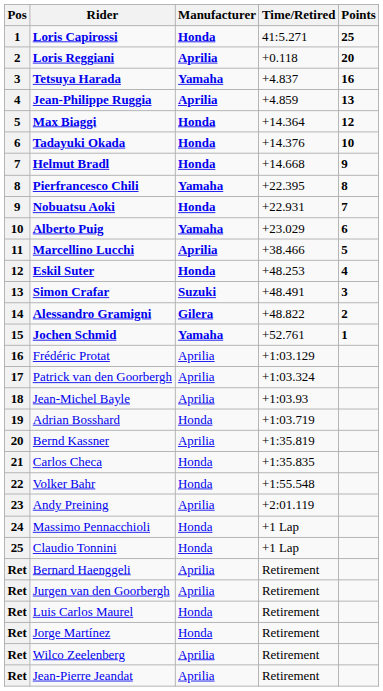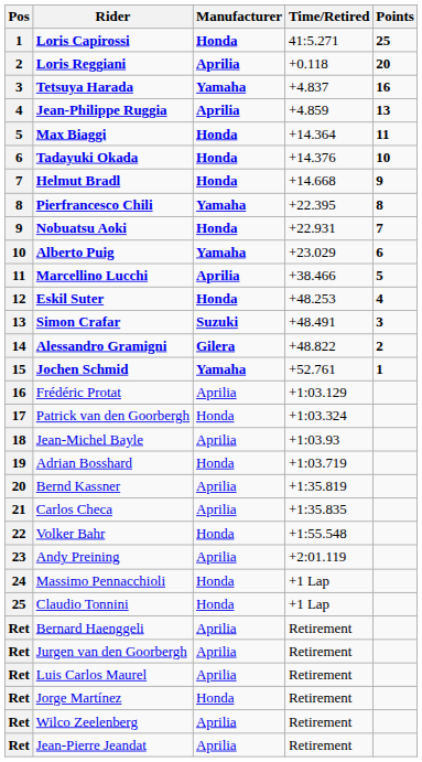Max Biaggi | Points: 12 -> 11
Patrick van den Goorbergh | Manufacturer: Aprilia -> Honda
Carlos Checa | Manufacturer: Honda -> Aprilia
Luis Carlos Maurel | Manufacturer: Honda -> Aprilia
